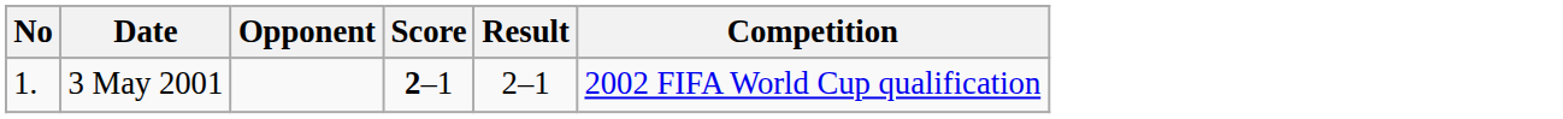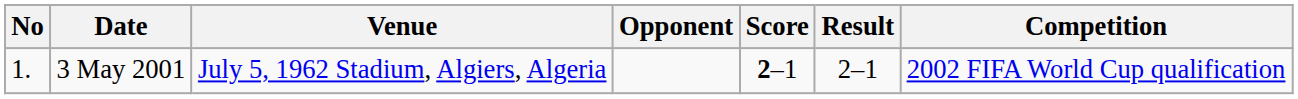+ column: Venue | July 5, 1962 Stadium, Algiers, Algeria
